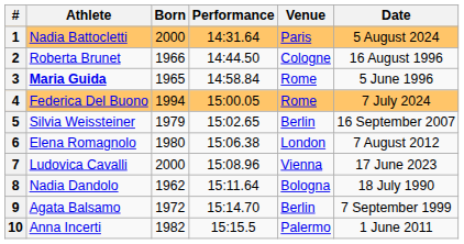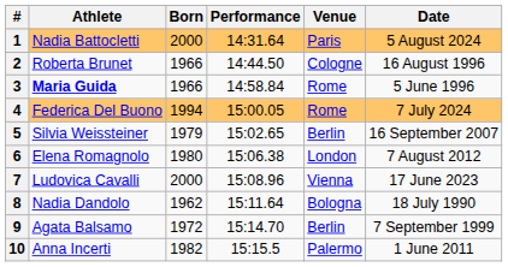3 | Born: 1965 -> 1966
